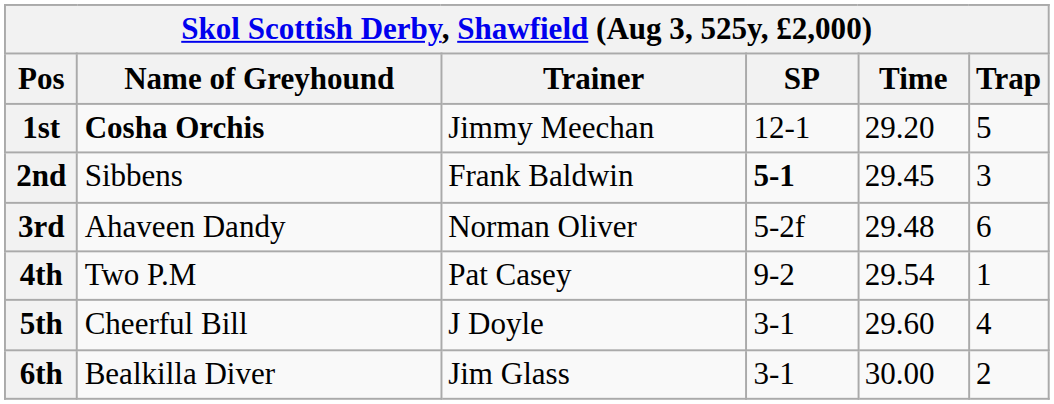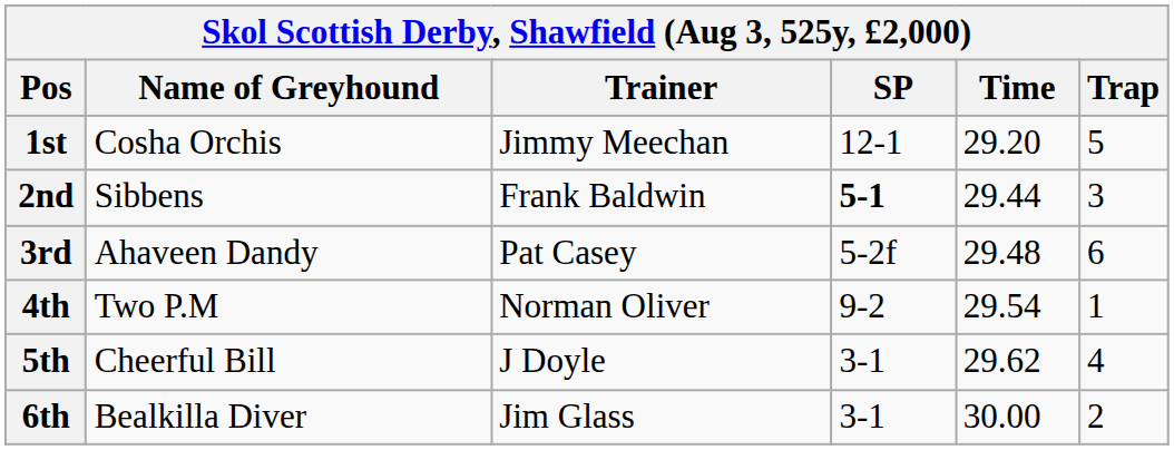1st | Name of Greyhound: bold -> normal
2nd | Time: 29.45 -> 29.44
3rd | Trainer: Norman Oliver -> Pat Casey
4th | Trainer: Pat Casey -> Norman Oliver
5th | Time: 29.60 -> 29.62
